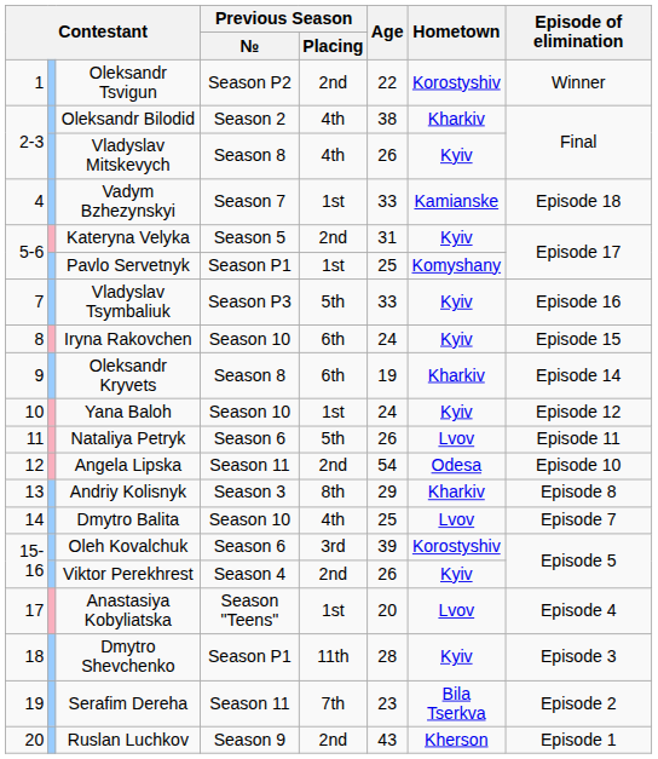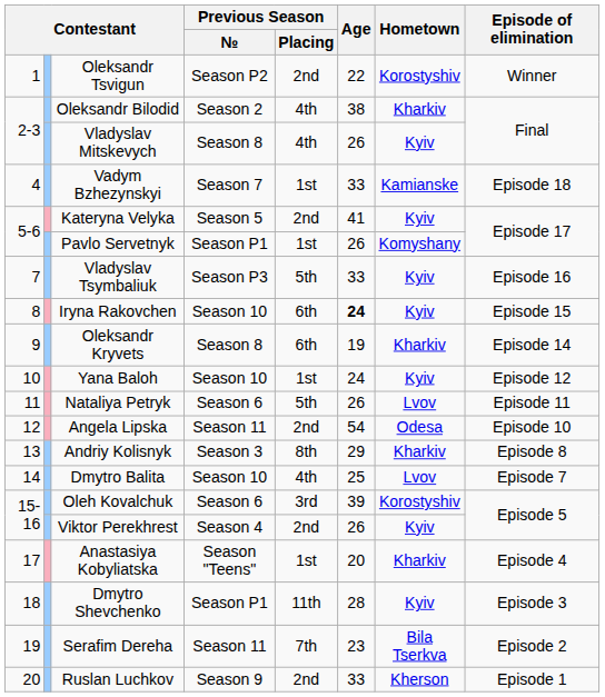Kateryna Velyka | Age: 31 -> 41
Pavlo Servetnyk | Age: 25 -> 26
Iryna Rakovchen | Age: normal -> bold
Anastasiya Kobyliatska | Hometown: Lvov -> Kharkiv
Ruslan Luchkov | Age: 43 -> 33
